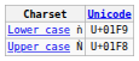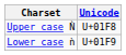rows swapped: Upper case Ǹ <-> Lower case ǹ
